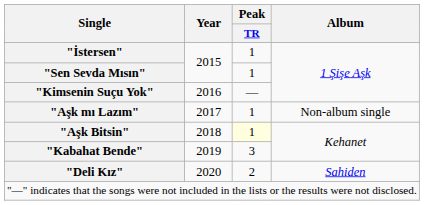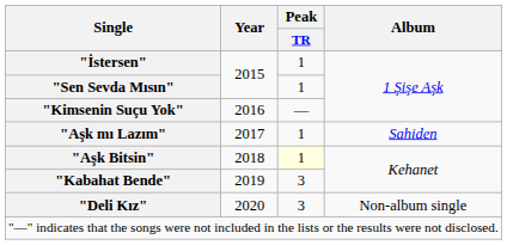"Aşk mı Lazım" | Album: Non-album single -> Sahiden
"Deli Kız" | Peak / TR: 2 -> 3
"Deli Kız" | Album: Sahiden -> Non-album single
